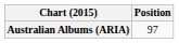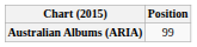Australian Albums (ARIA) | Position: 97 -> 99
